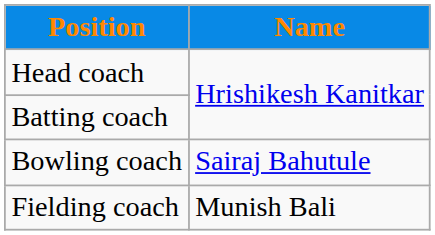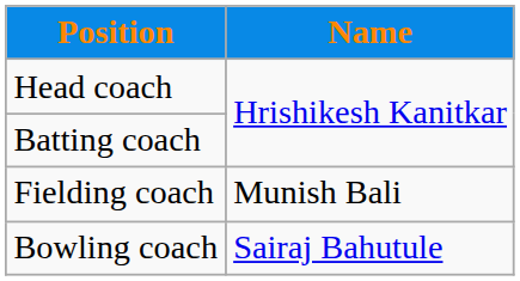rows swapped: Bowling coach <-> Fielding coach
